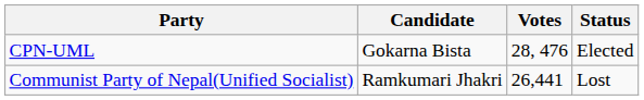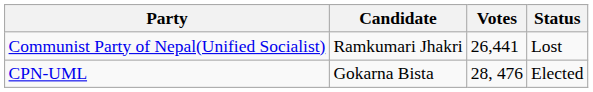rows swapped: CPN-UML <-> Communist Party of Nepal(Unified Socialist)
